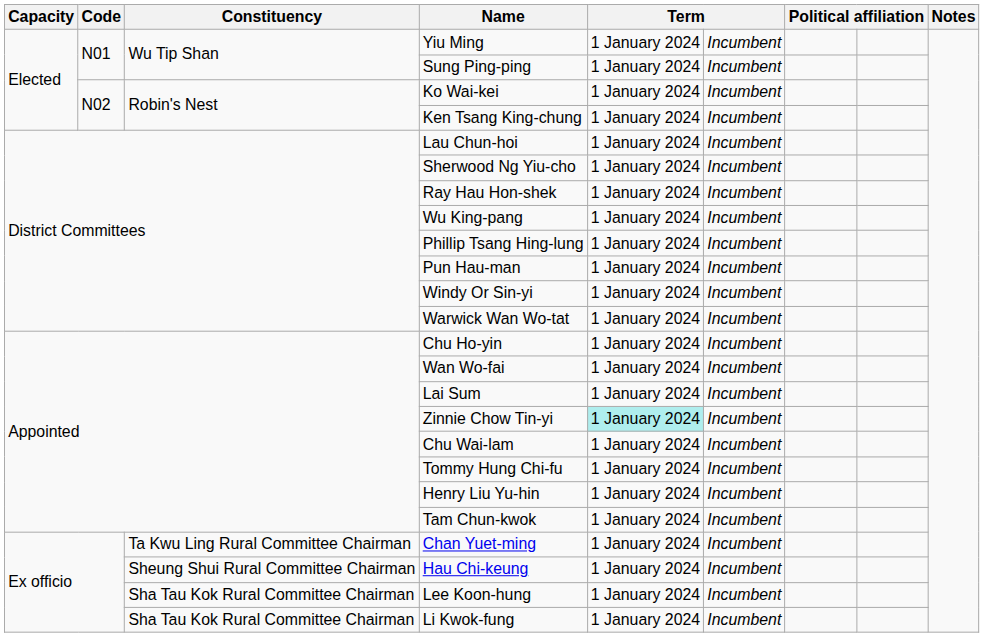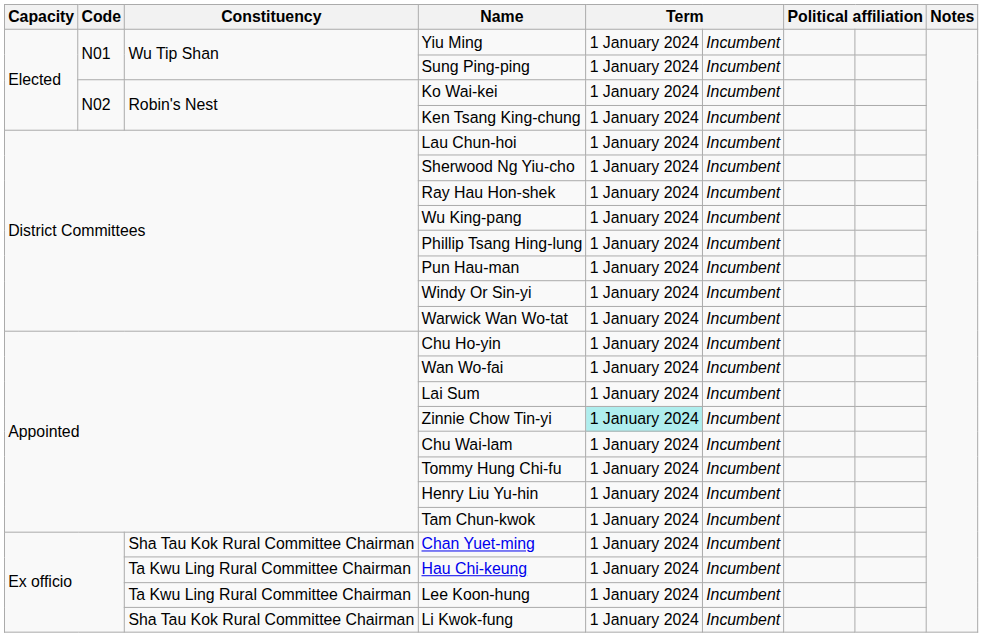Chan Yuet-ming | Constituency: Ta Kwu Ling Rural Committee Chairman -> Sha Tau Kok Rural Committee Chairman
Hau Chi-keung | Constituency: Sheung Shui Rural Committee Chairman -> Ta Kwu Ling Rural Committee Chairman
Lee Koon-hung | Constituency: Sha Tau Kok Rural Committee Chairman -> Ta Kwu Ling Rural Committee Chairman
